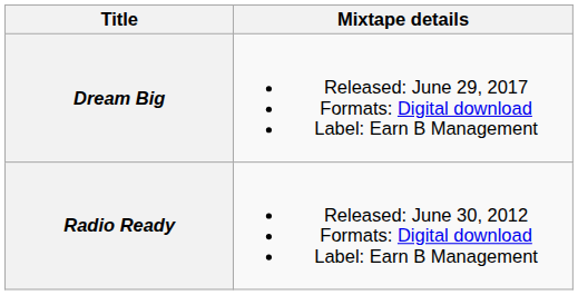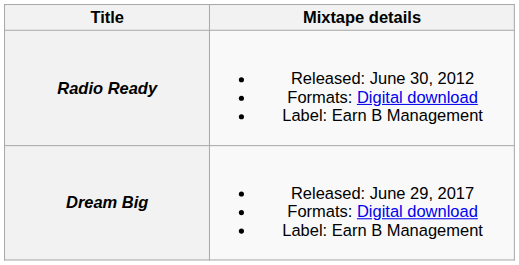rows swapped: Radio Ready <-> Dream Big
